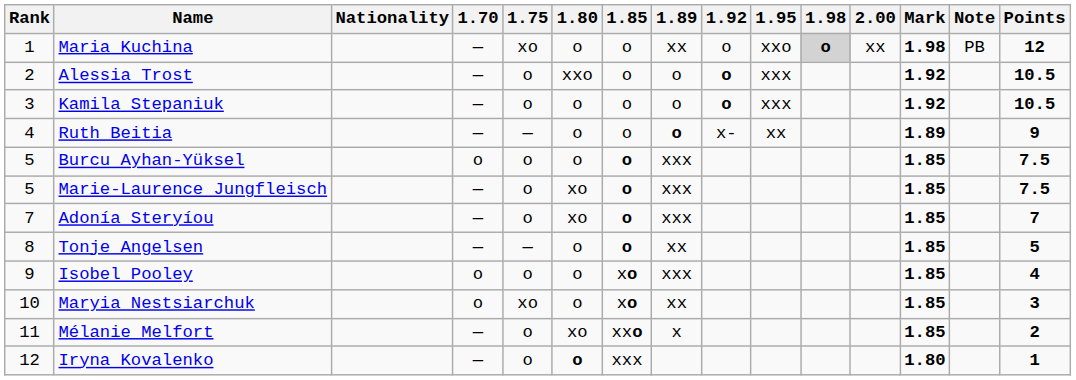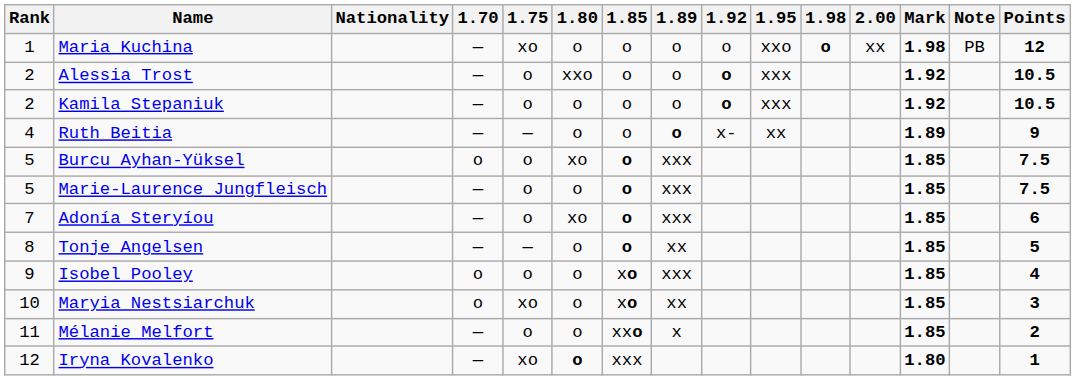Maria Kuchina | 1.89: xx -> o
Maria Kuchina | 1.98: lightgrey background -> no background
Kamila Stepaniuk | Rank: 3 -> 2
Burcu Ayhan-Yüksel | 1.80: o -> xo
Marie-Laurence Jungfleisch | 1.80: xo -> o
Adonía Steryíou | Points: 7 -> 6
Mélanie Melfort | 1.80: xo -> o
Iryna Kovalenko | 1.75: o -> xo
